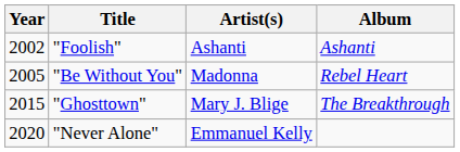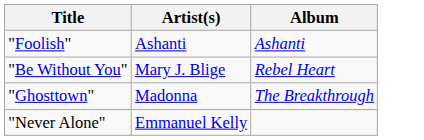- column: Year | 2002 | 2005 | 2015 | 2020
"Be Without You" | Artist(s): Madonna -> Mary J. Blige
"Ghosttown" | Artist(s): Mary J. Blige -> Madonna
